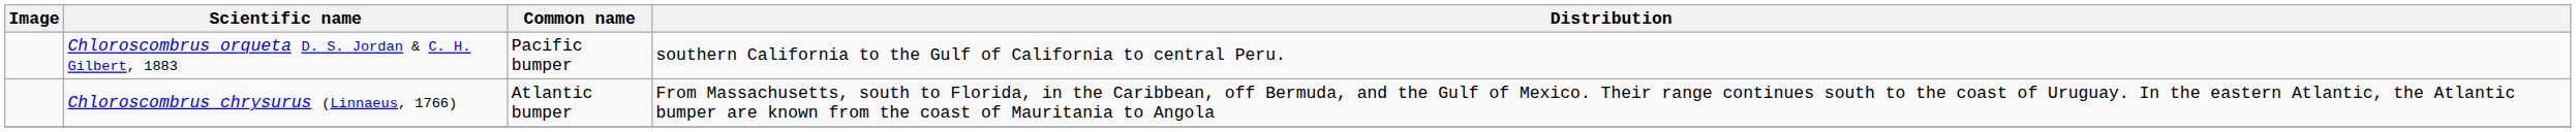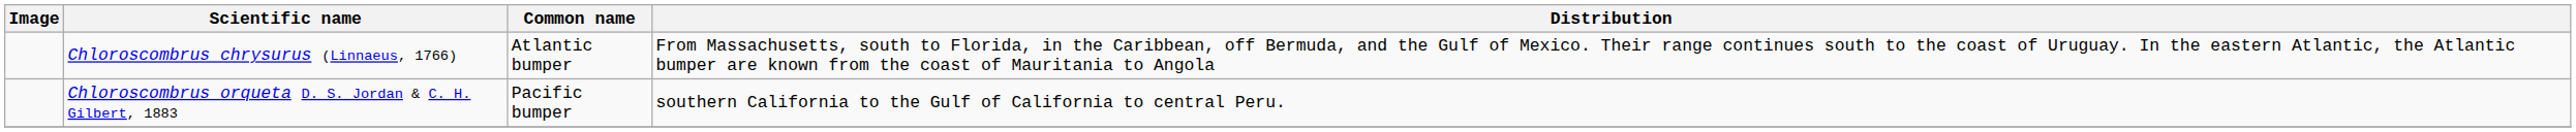rows swapped: Chloroscombrus chrysurus (Linnaeus, 1766) <-> Chloroscombrus orqueta D. S. Jordan & C. H. Gilbert, 1883
